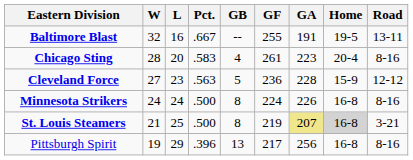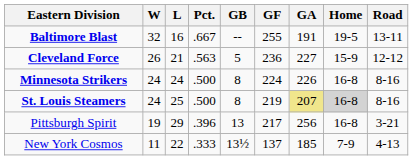- row: Chicago Sting | 28 | 20 | .583 | 4 | 261 | 223 | 20-4 | 8-16
Cleveland Force | W: 27 -> 26
Cleveland Force | L: 23 -> 21
Cleveland Force | GA: 228 -> 227
St. Louis Steamers | W: 21 -> 24
St. Louis Steamers | Road: 3-21 -> 8-16
Pittsburgh Spirit | Road: 8-16 -> 3-21
+ row: New York Cosmos | 11 | 22 | .333 | 13½ | 137 | 185 | 7-9 | 4-13
